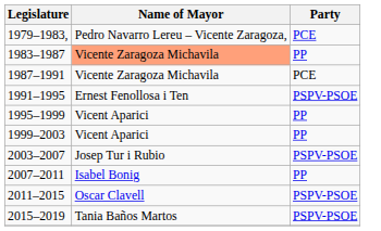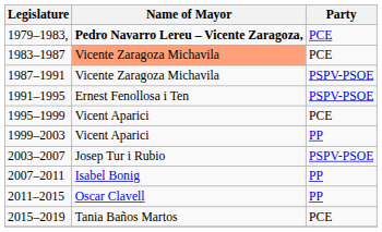1979–1983, | Name of Mayor: normal -> bold
1983–1987 | Party: PP -> PCE
1987–1991 | Party: PCE -> PSPV-PSOE
1995–1999 | Party: PP -> PCE
2011–2015 | Party: PSPV-PSOE -> PP
2015–2019 | Party: PSPV-PSOE -> PCE
